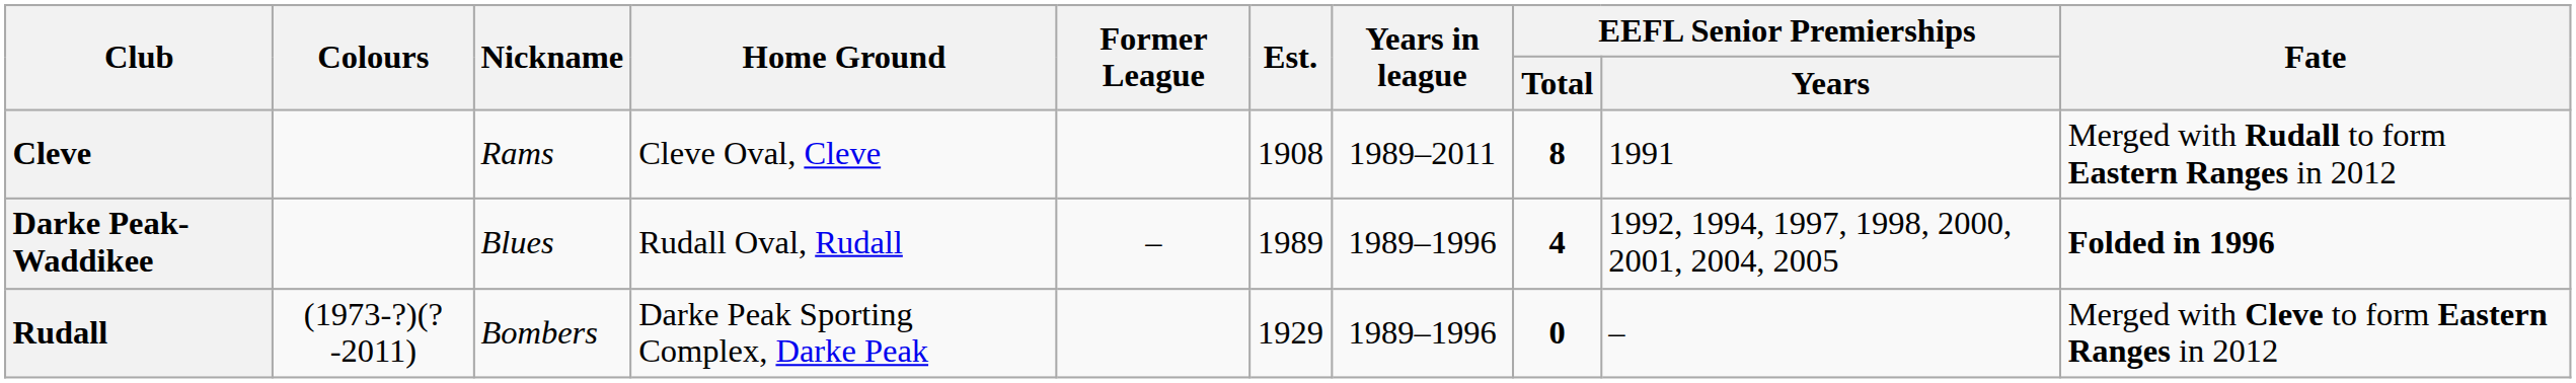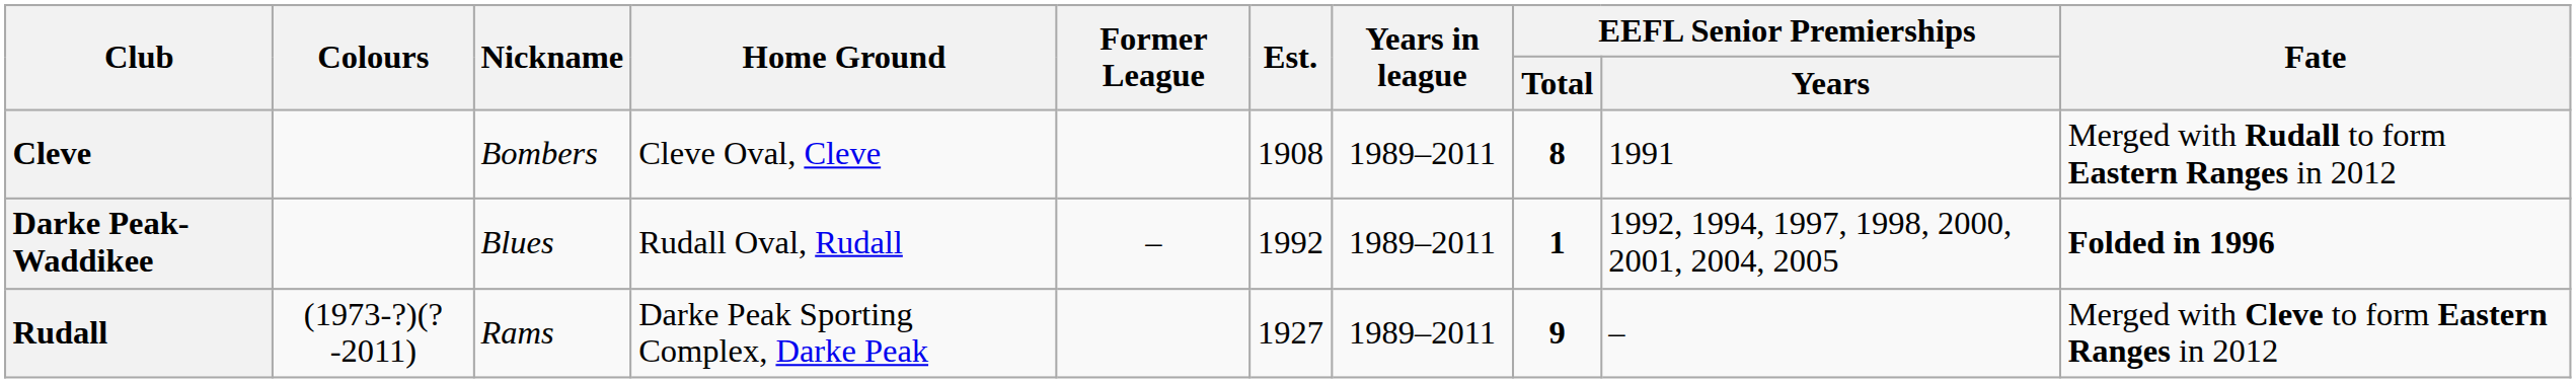Cleve | Nickname: Rams -> Bombers
Darke Peak-Waddikee | Est.: 1989 -> 1992
Darke Peak-Waddikee | Years in league: 1989–1996 -> 1989–2011
Darke Peak-Waddikee | EEFL Senior Premierships / Total: 4 -> 1
Rudall | Nickname: Bombers -> Rams
Rudall | Est.: 1929 -> 1927
Rudall | Years in league: 1989–1996 -> 1989–2011
Rudall | EEFL Senior Premierships / Total: 0 -> 9
